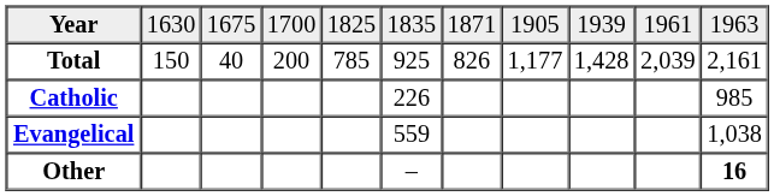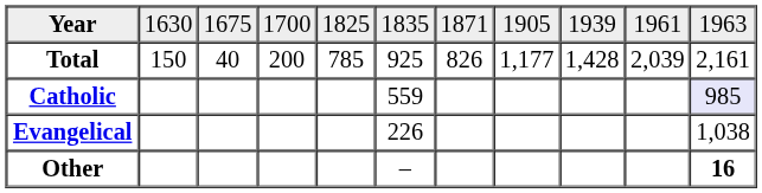Catholic | column 6: 226 -> 559
Catholic | column 11: no background -> lavender background
Evangelical | column 6: 559 -> 226
